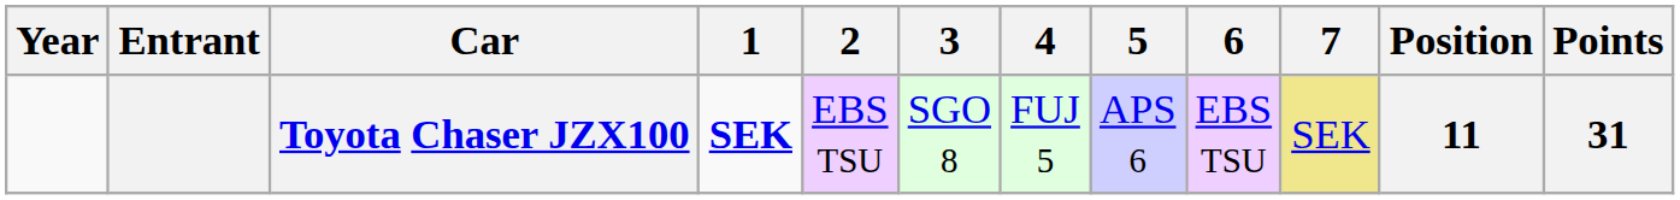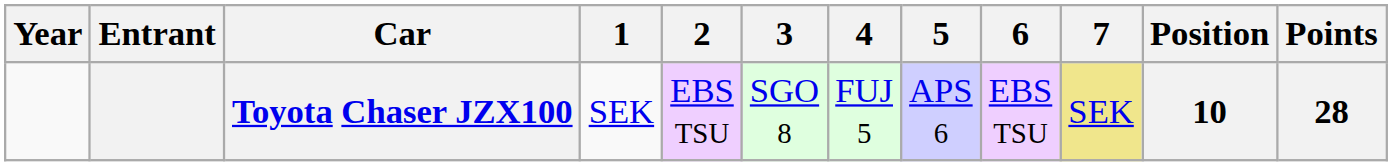Toyota Chaser JZX100 | 1: bold -> normal
Toyota Chaser JZX100 | Position: 11 -> 10
Toyota Chaser JZX100 | Points: 31 -> 28
